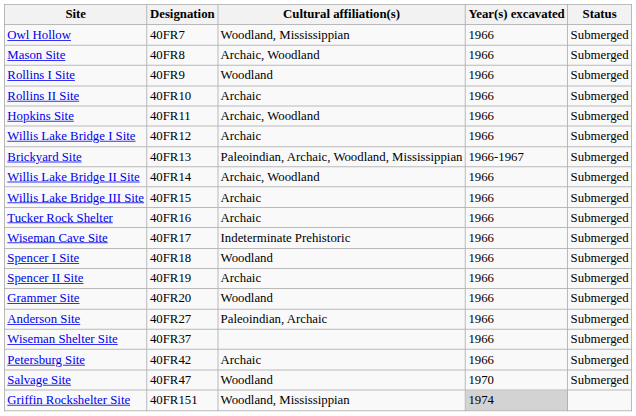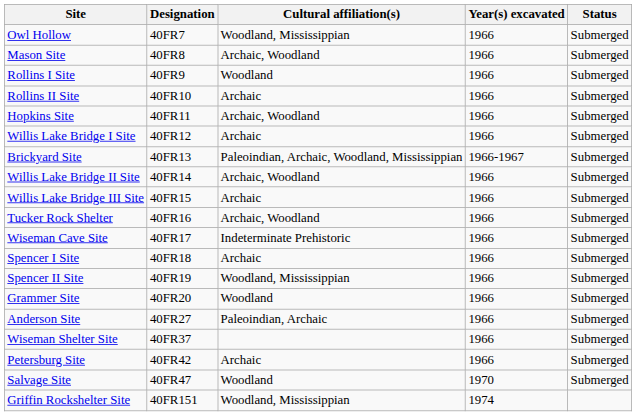Tucker Rock Shelter | Cultural affiliation(s): Archaic -> Archaic, Woodland
Spencer I Site | Cultural affiliation(s): Woodland -> Archaic
Spencer II Site | Cultural affiliation(s): Archaic -> Woodland, Mississippian
Griffin Rockshelter Site | Year(s) excavated: lightgrey background -> no background
